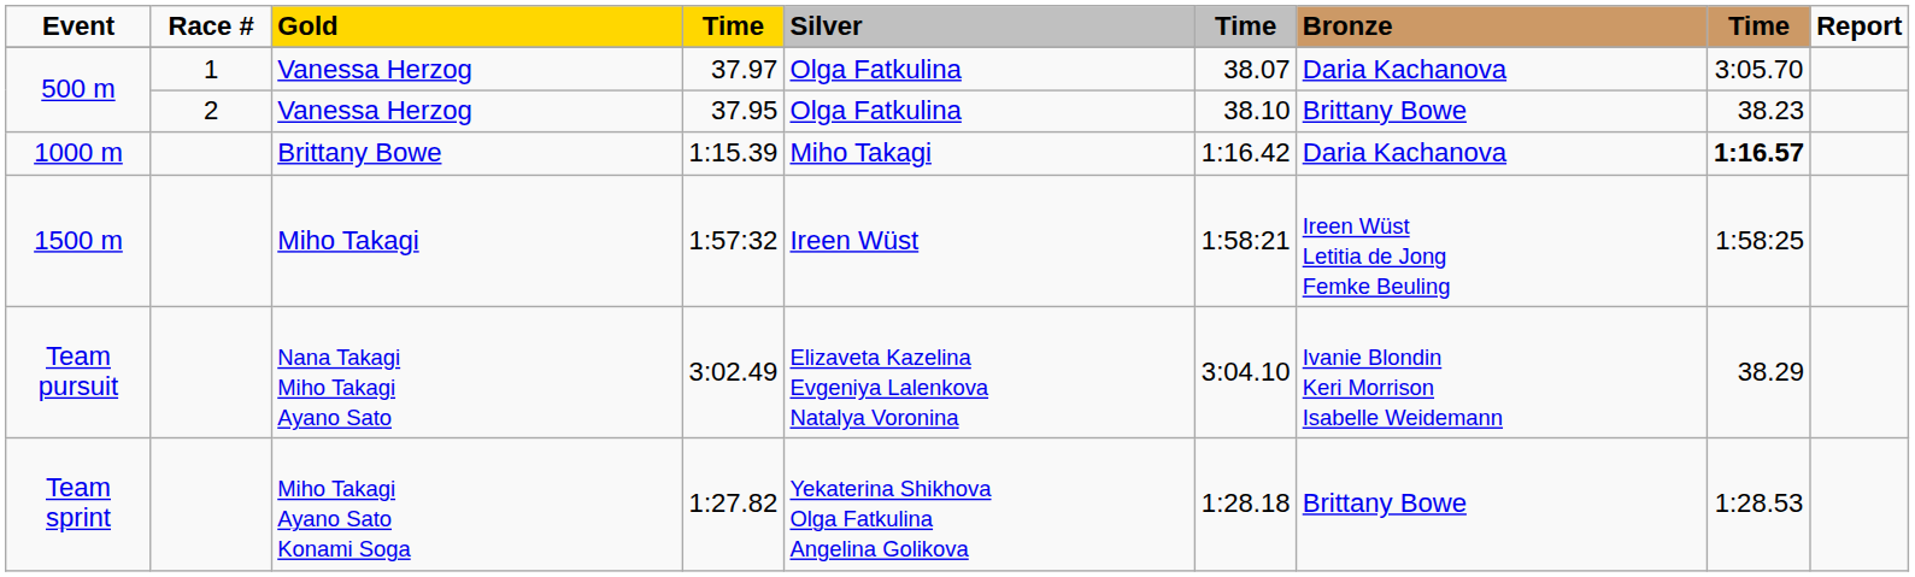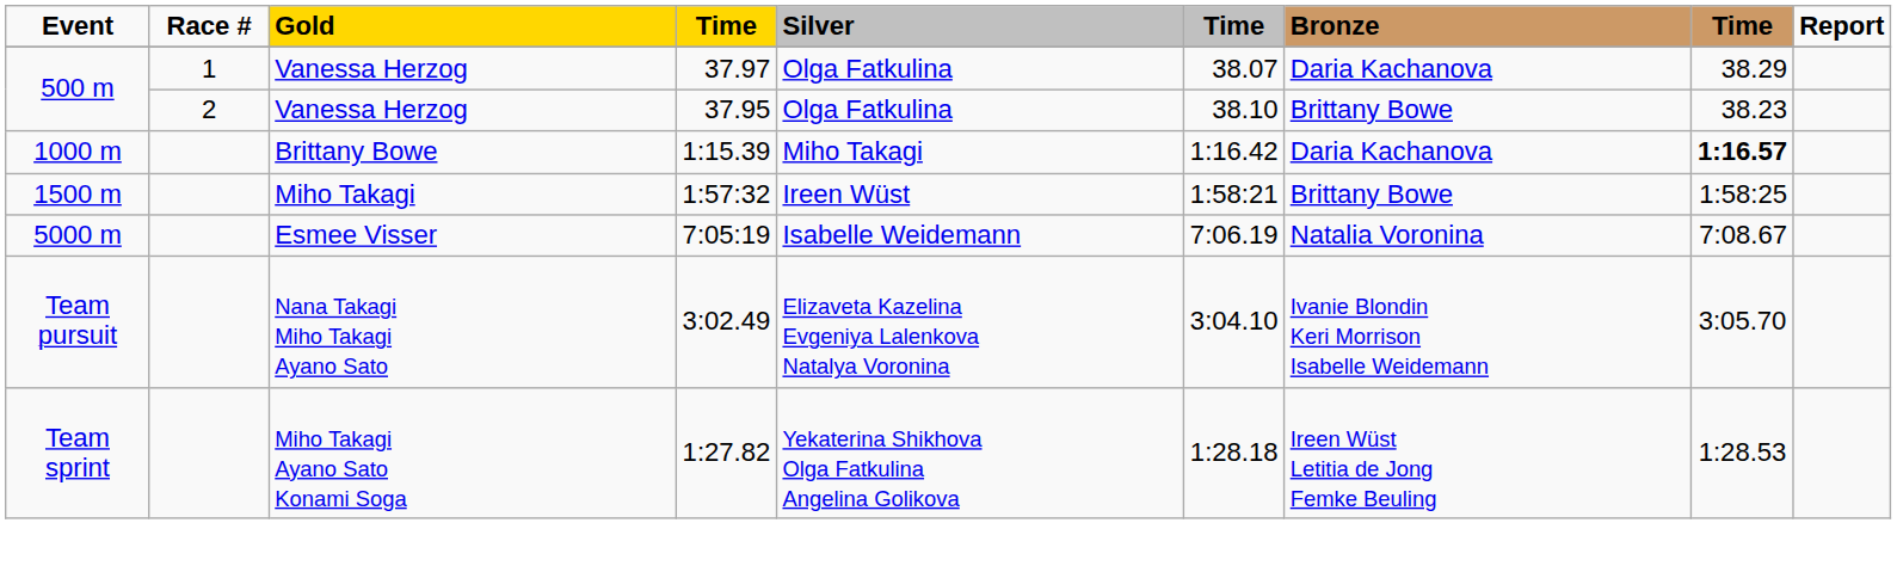37.97 | column 8: 3:05.70 -> 38.29
1:57:32 | Bronze: Ireen Wüst Letitia de Jong Femke Beuling -> Brittany Bowe
+ row: 5000 m | Esmee Visser | 7:05:19 | Isabelle Weidemann | 7:06.19 | Natalia Voronina | 7:08.67
3:02.49 | column 8: 38.29 -> 3:05.70
1:27.82 | Bronze: Brittany Bowe -> Ireen Wüst Letitia de Jong Femke Beuling
